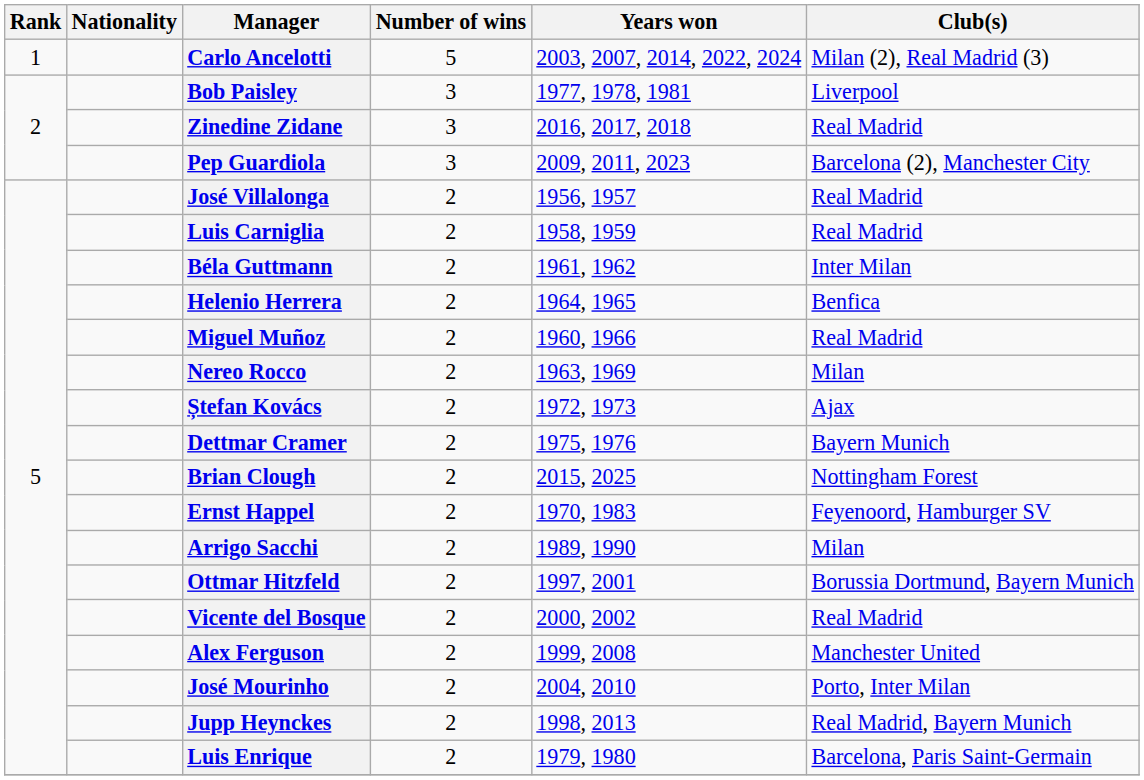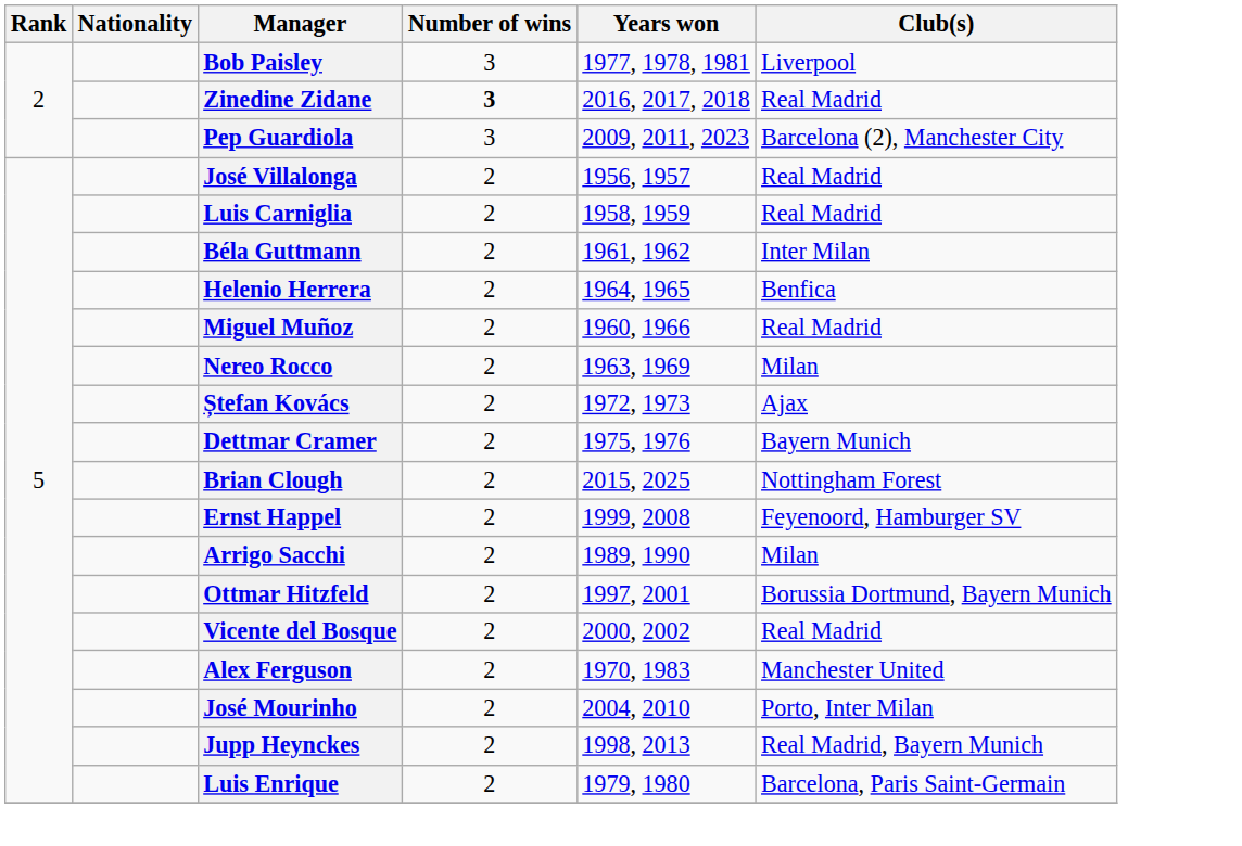- row: 1 | Carlo Ancelotti | 5 | 2003, 2007, 2014, 2022, 2024 | Milan (2), Real Madrid (3)
Zinedine Zidane | Number of wins: normal -> bold
Ernst Happel | Years won: 1970, 1983 -> 1999, 2008
Alex Ferguson | Years won: 1999, 2008 -> 1970, 1983
